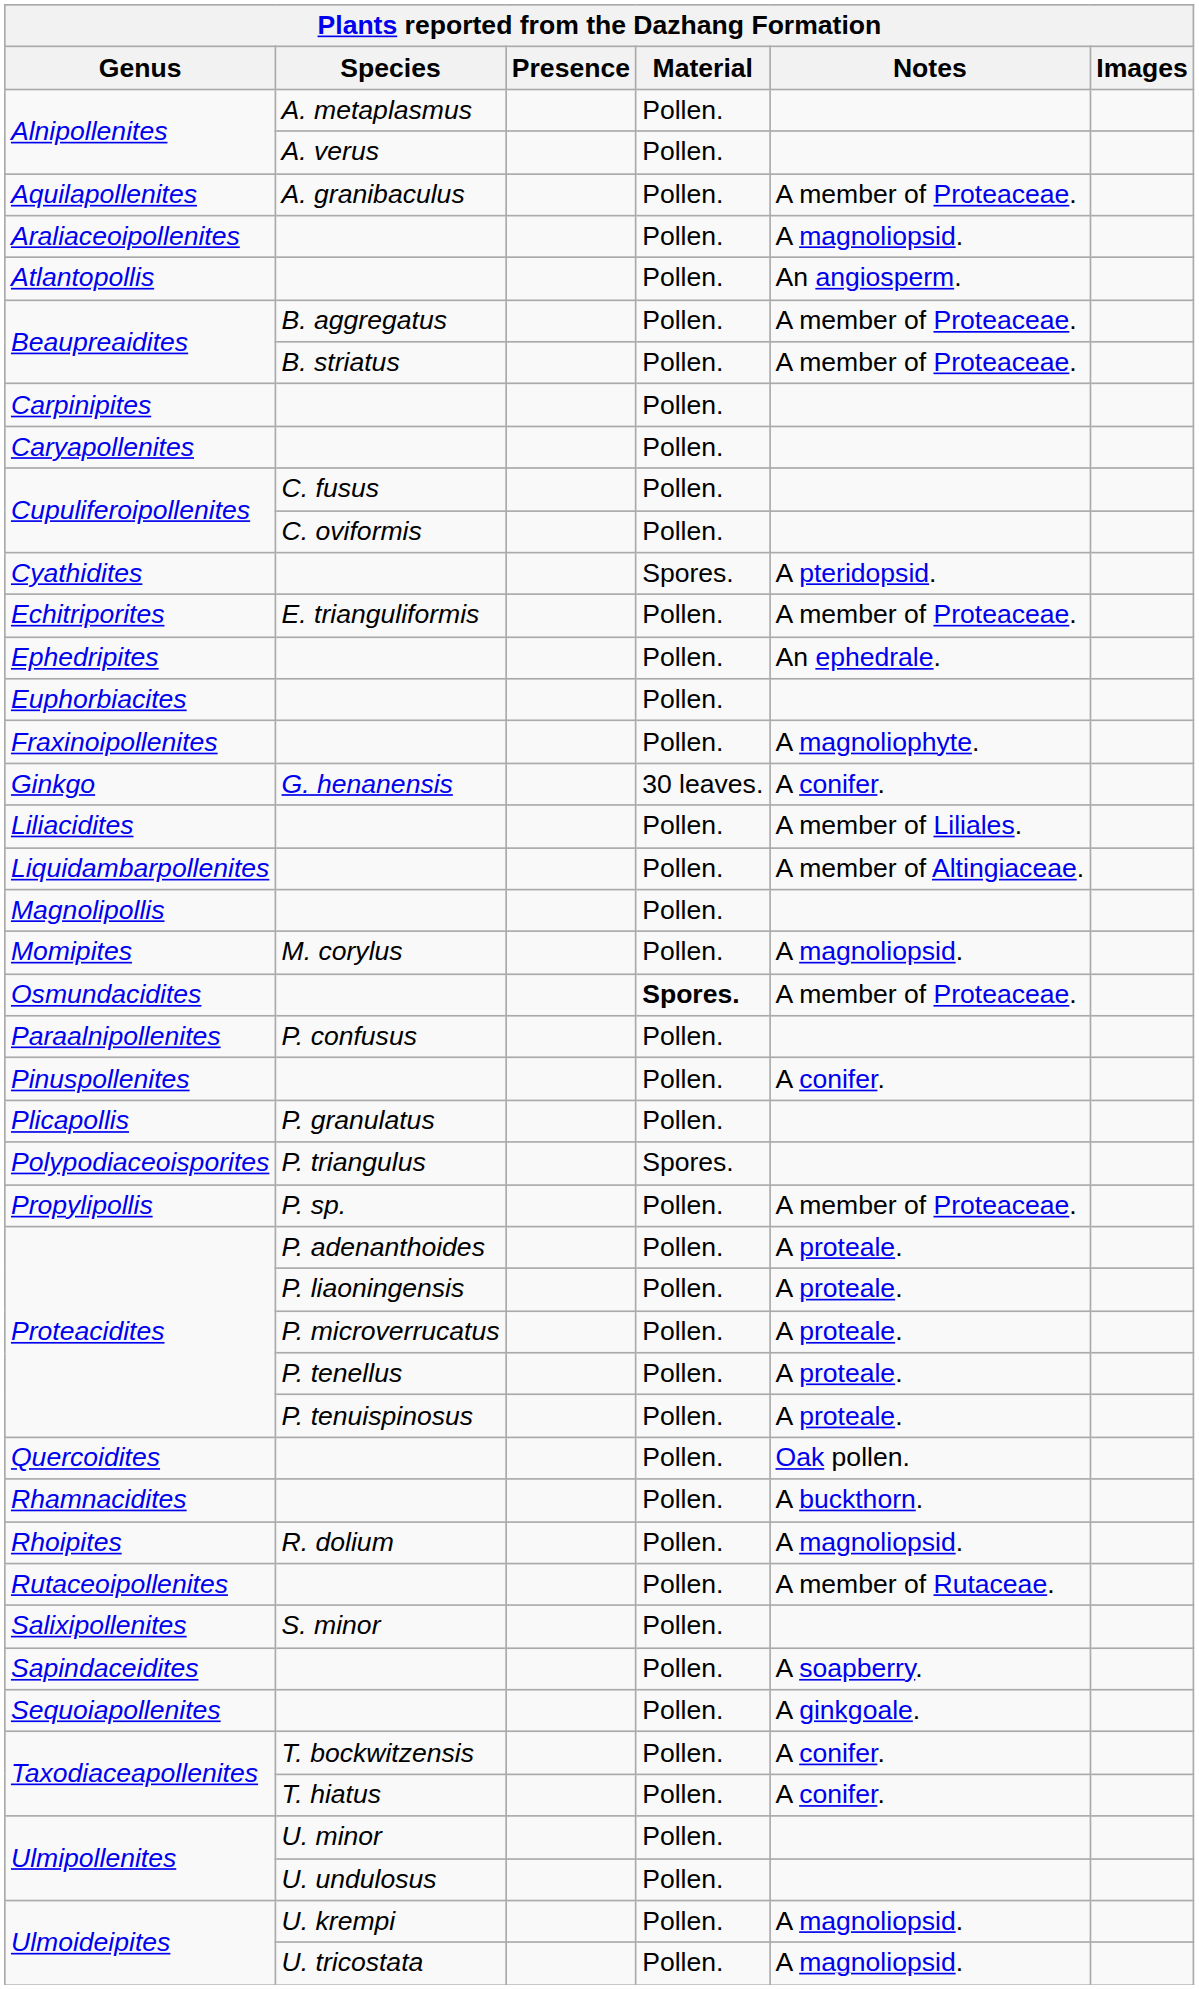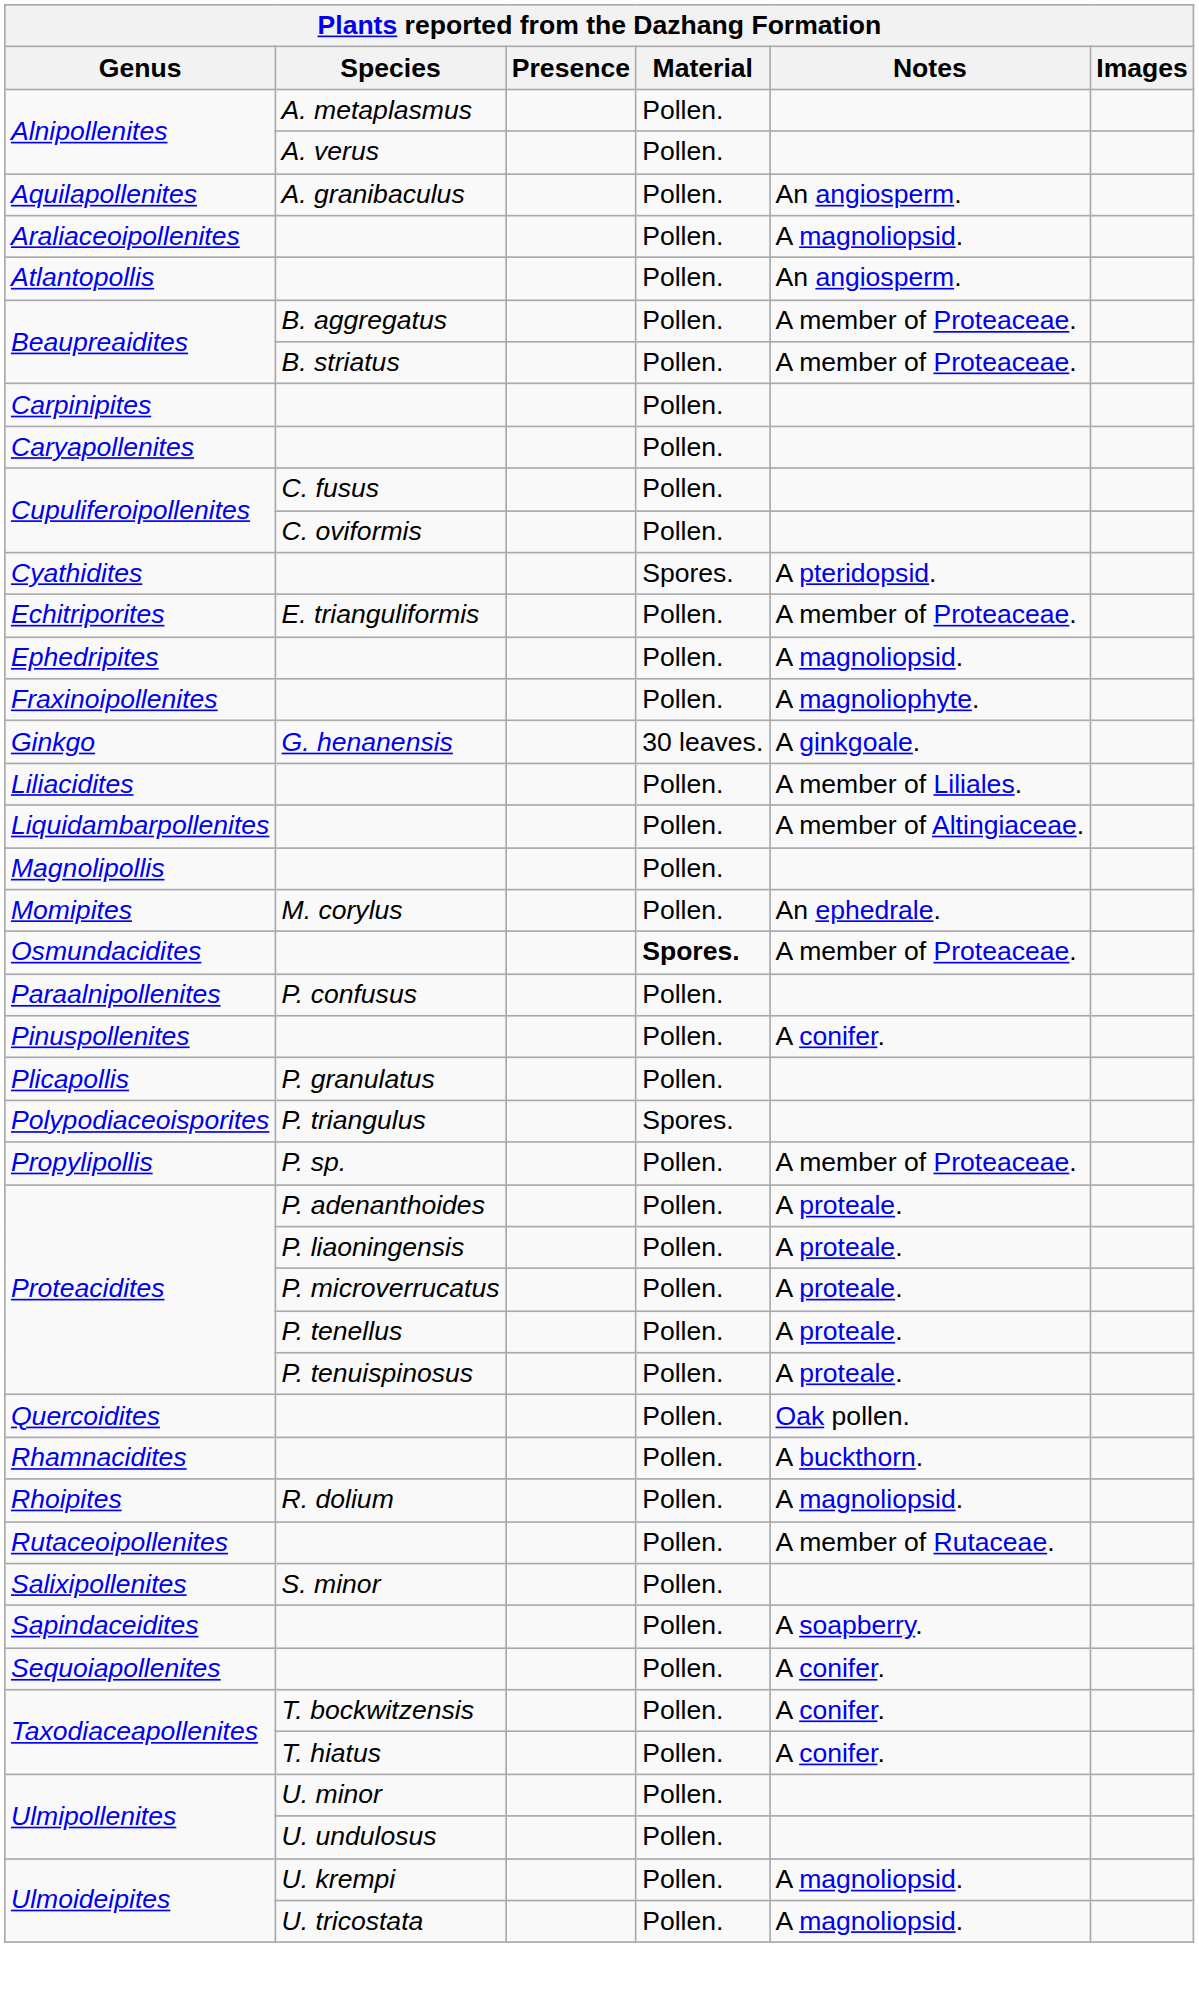Aquilapollenites | Notes: A member of Proteaceae. -> An angiosperm.
Ephedripites | Notes: An ephedrale. -> A magnoliopsid.
- row: Euphorbiacites | Pollen.
Ginkgo | Notes: A conifer. -> A ginkgoale.
Momipites | Notes: A magnoliopsid. -> An ephedrale.
Sequoiapollenites | Notes: A ginkgoale. -> A conifer.
